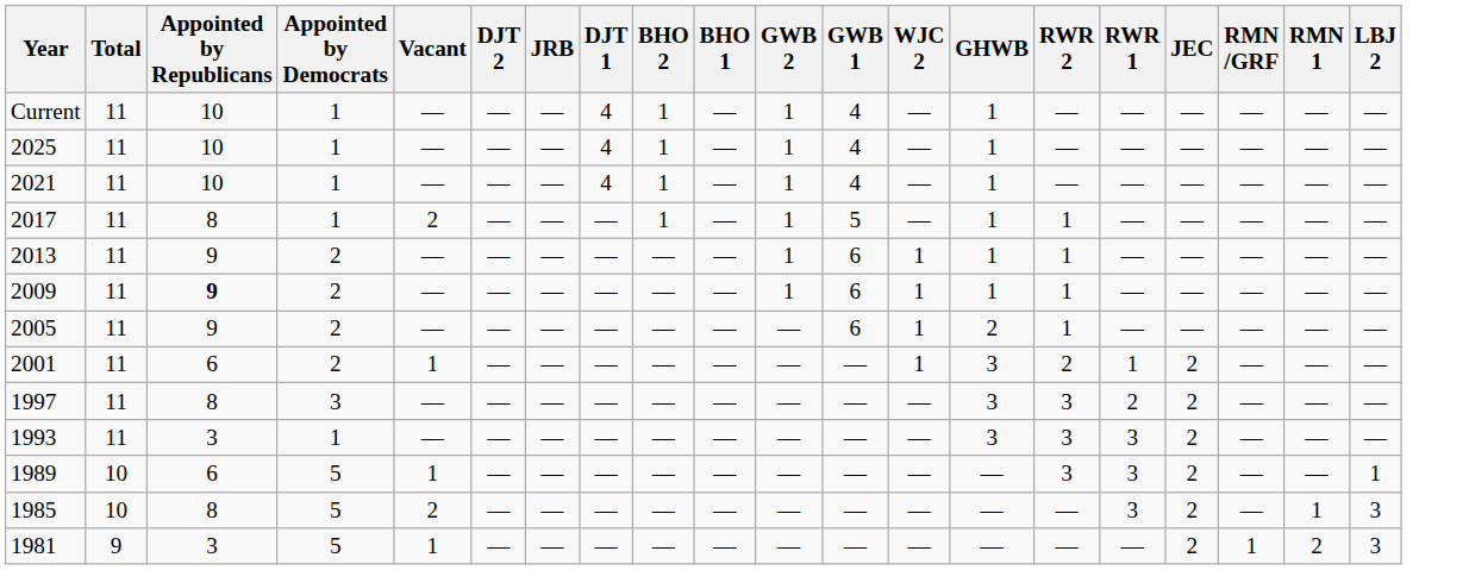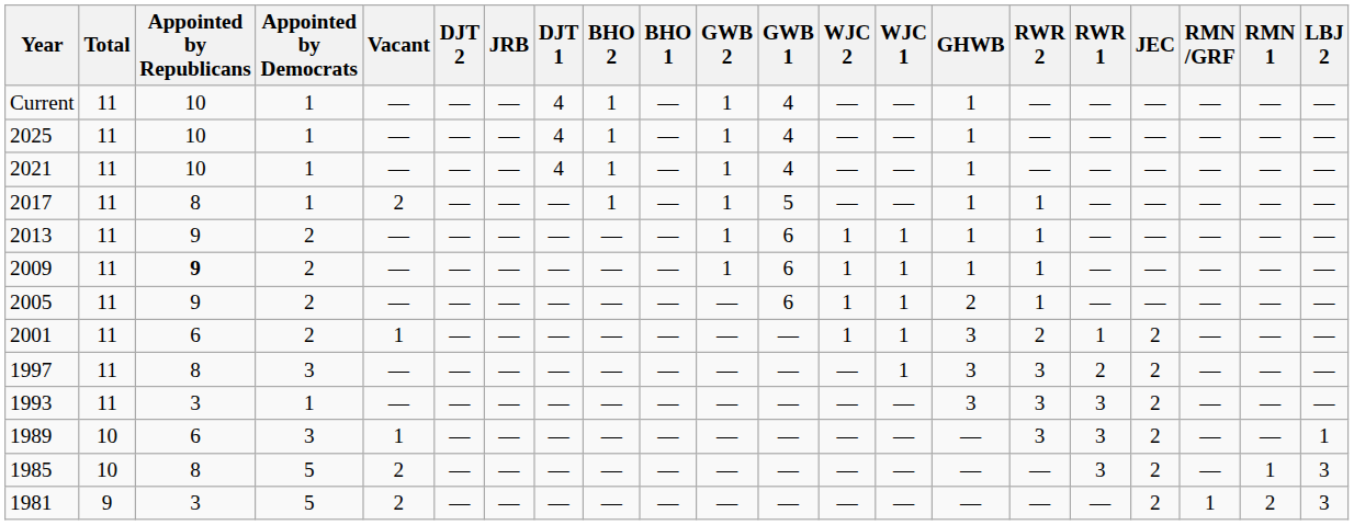+ column: WJC 1 | — | — | — | — | 1 | 1 | 1 | 1 | 1 | — | — | — | —
1989 | Appointed by Democrats: 5 -> 3
1981 | Vacant: 1 -> 2
